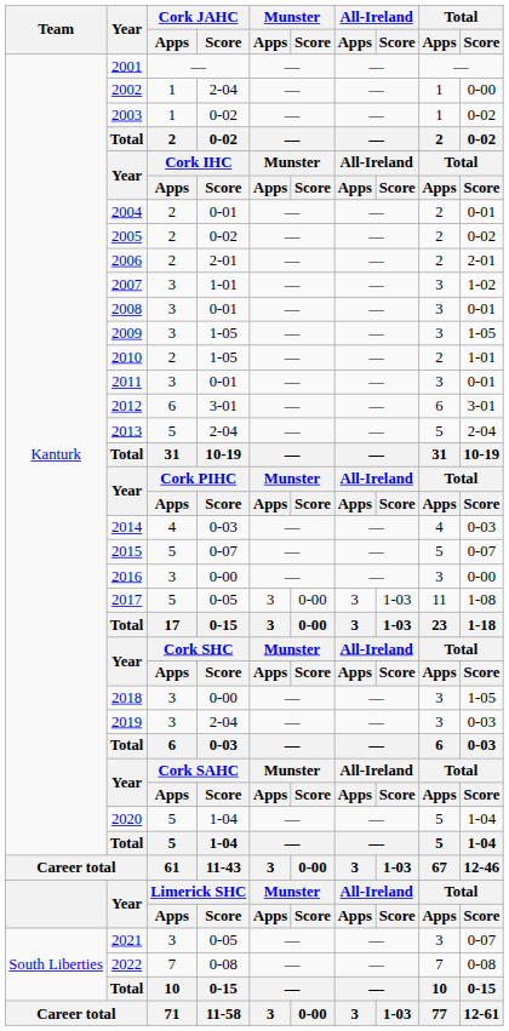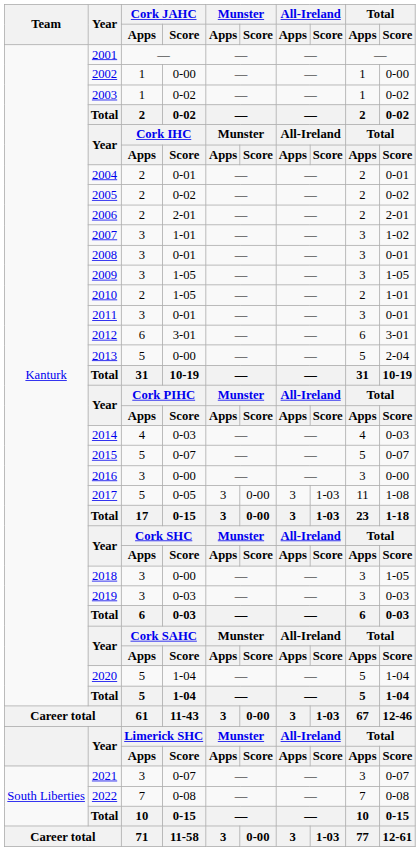2002 | Cork JAHC / Score: 2-04 -> 0-00
2013 | Cork JAHC / Score: 2-04 -> 0-00
2019 | Cork JAHC / Score: 2-04 -> 0-03
2021 | Cork JAHC / Score: 0-05 -> 0-07
